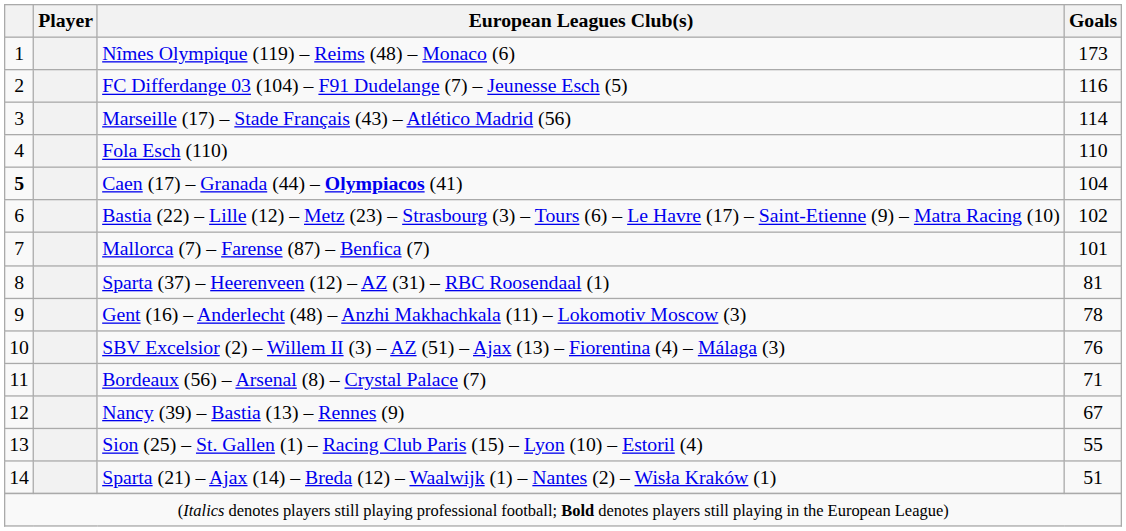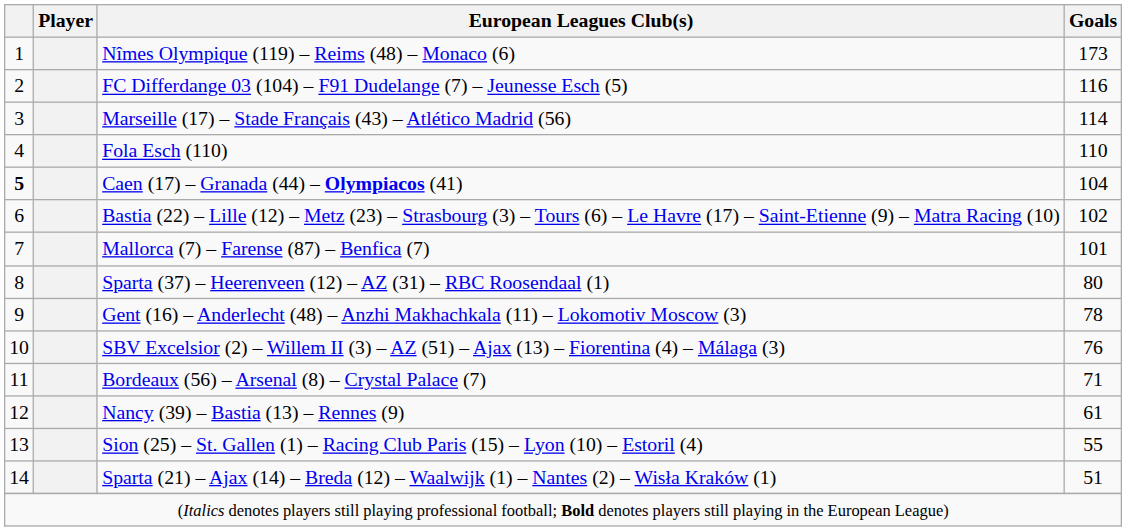Sparta (37) – Heerenveen (12) – AZ (31) – RBC Roosendaal (1) | Goals: 81 -> 80
Nancy (39) – Bastia (13) – Rennes (9) | Goals: 67 -> 61
